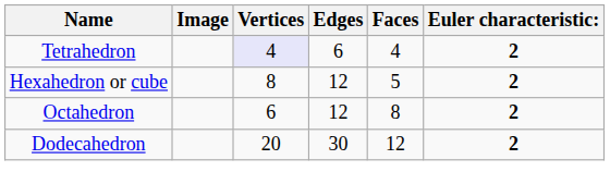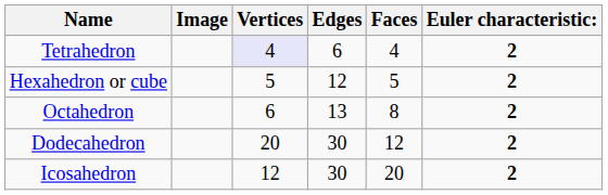Hexahedron or cube | Vertices: 8 -> 5
Octahedron | Edges: 12 -> 13
+ row: Icosahedron | 12 | 30 | 20 | 2
